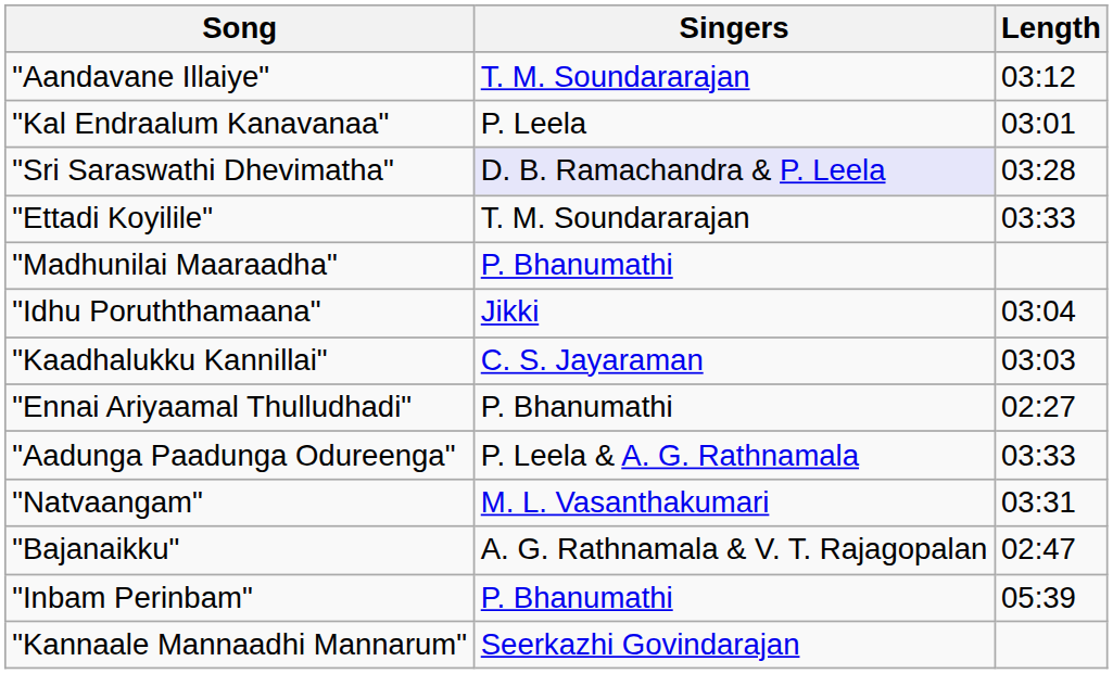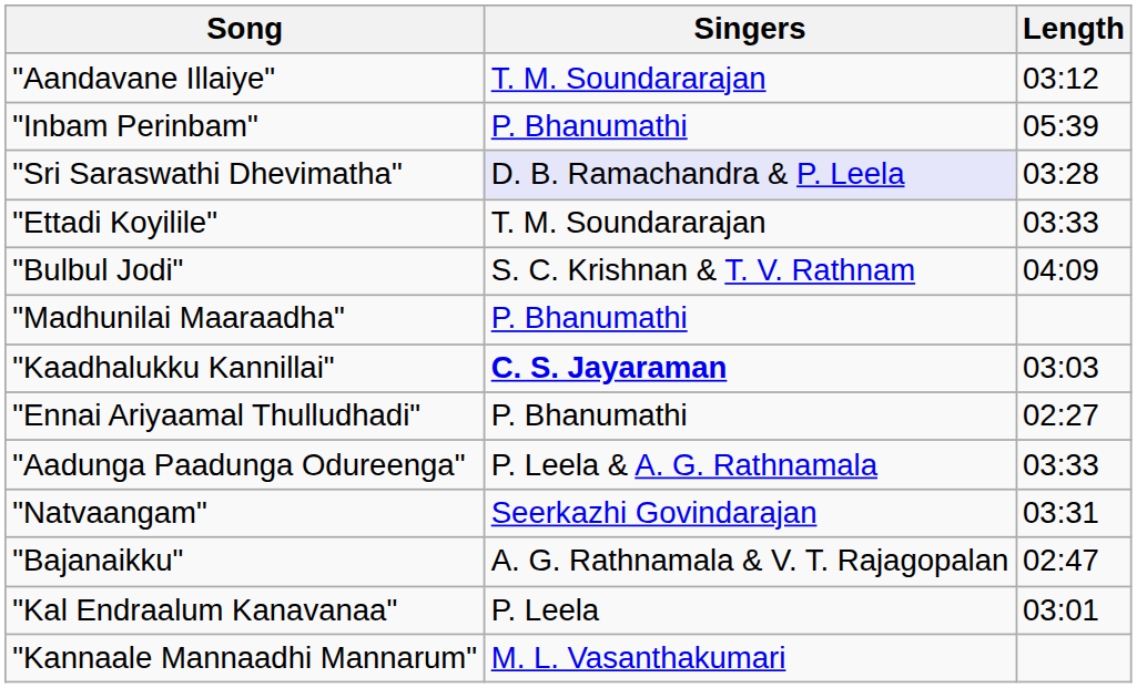rows swapped: "Inbam Perinbam" <-> "Kal Endraalum Kanavanaa"
+ row: "Bulbul Jodi" | S. C. Krishnan & T. V. Rathnam | 04:09
- row: "Idhu Poruththamaana" | Jikki | 03:04
"Kaadhalukku Kannillai" | Singers: normal -> bold
"Natvaangam" | Singers: M. L. Vasanthakumari -> Seerkazhi Govindarajan
"Kannaale Mannaadhi Mannarum" | Singers: Seerkazhi Govindarajan -> M. L. Vasanthakumari
